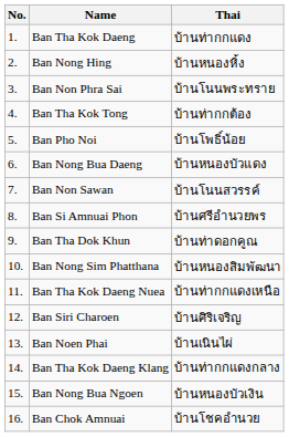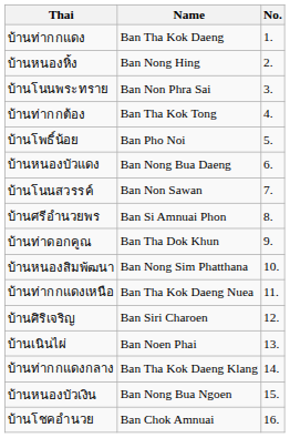columns swapped: No. <-> Thai
